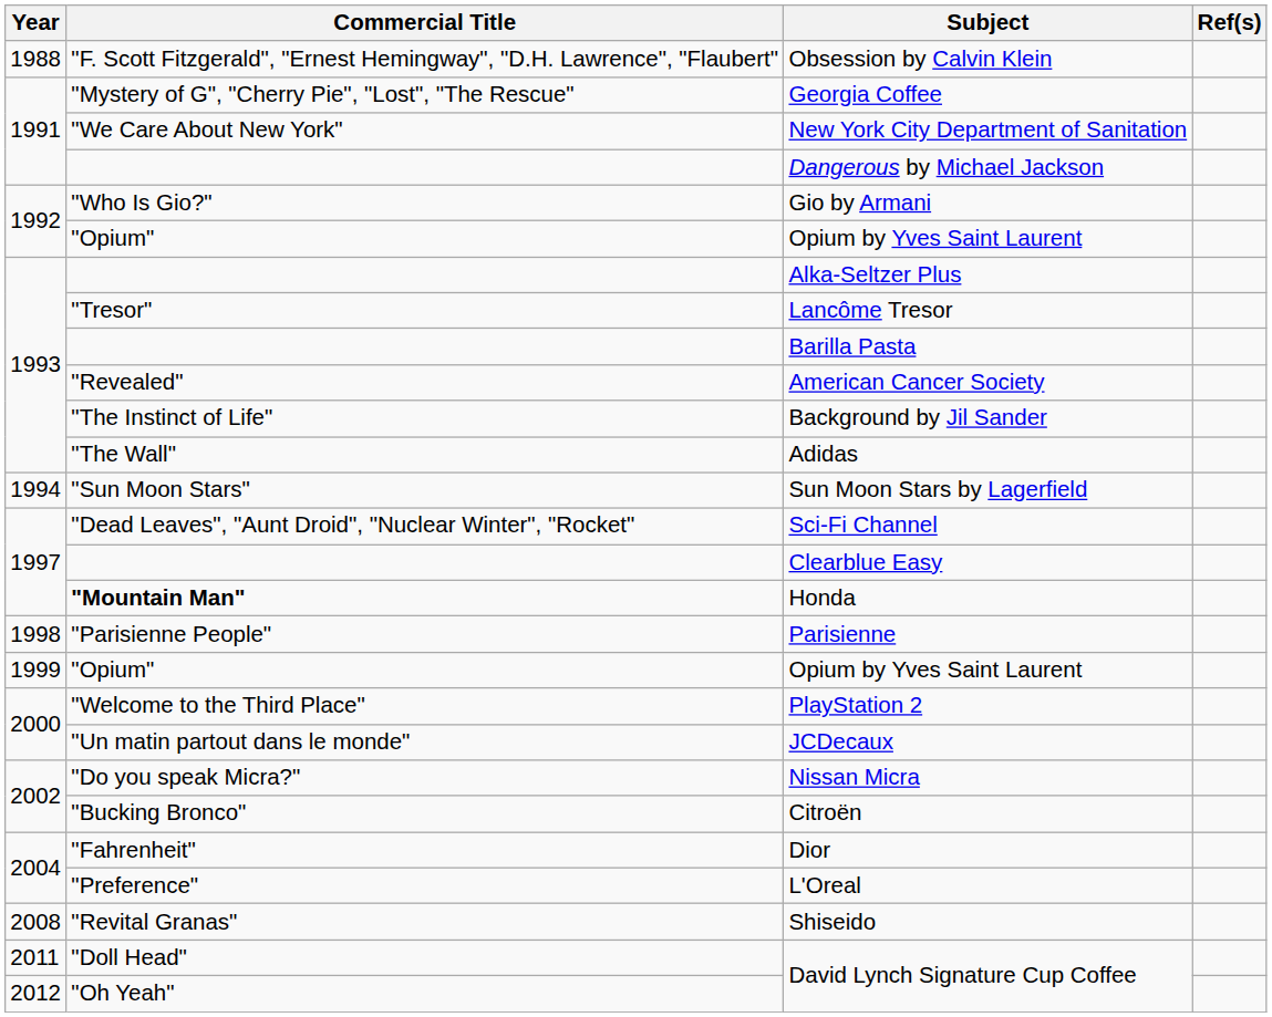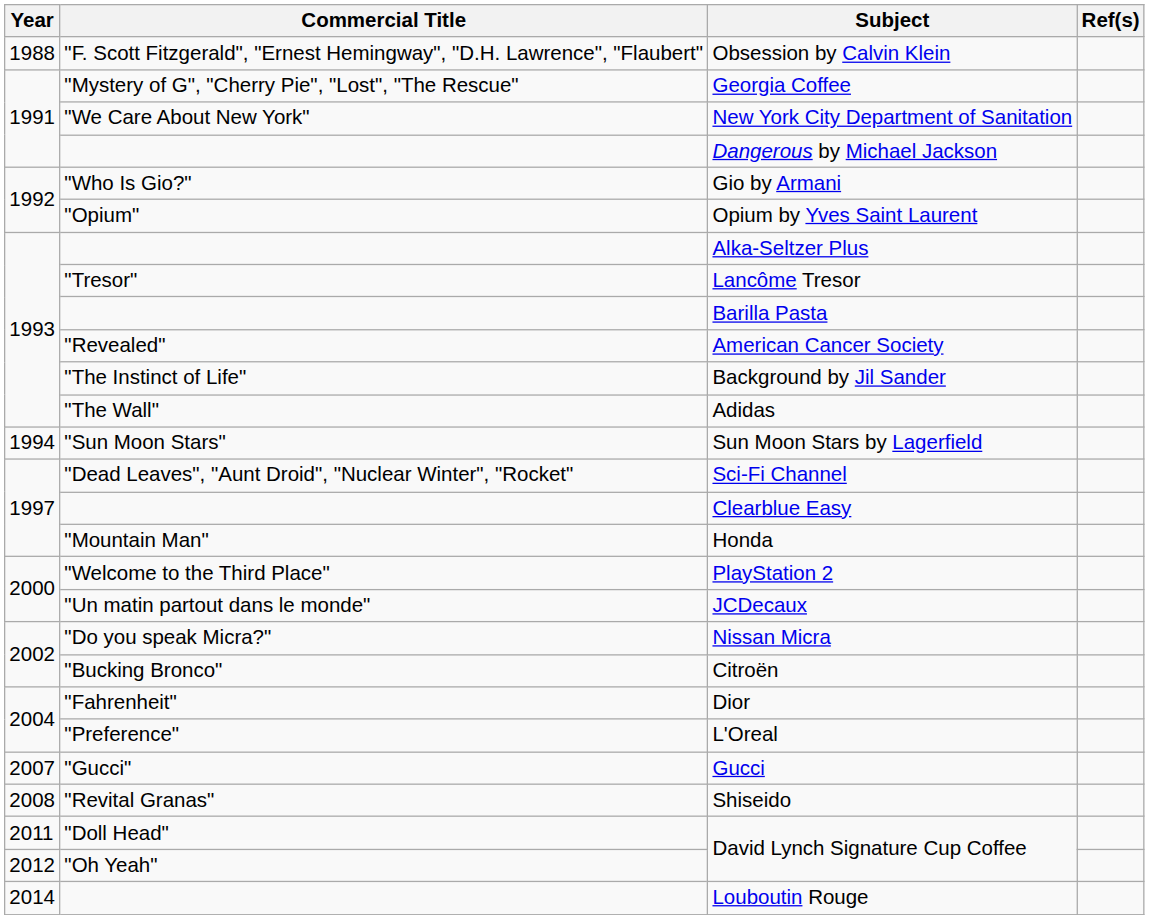Honda | Commercial Title: bold -> normal
- row: 1998 | "Parisienne People" | Parisienne
- row: 1999 | "Opium" | Opium by Yves Saint Laurent
+ row: 2007 | "Gucci" | Gucci
+ row: 2014 | Louboutin Rouge
